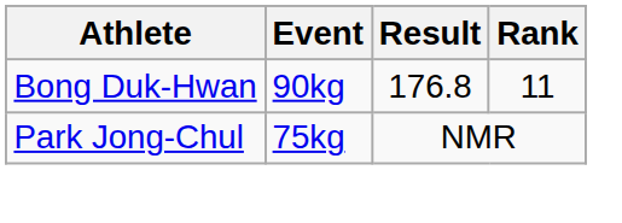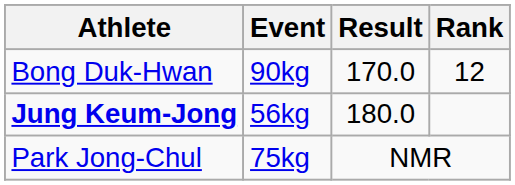Bong Duk-Hwan | Result: 176.8 -> 170.0
Bong Duk-Hwan | Rank: 11 -> 12
+ row: Jung Keum-Jong | 56kg | 180.0
